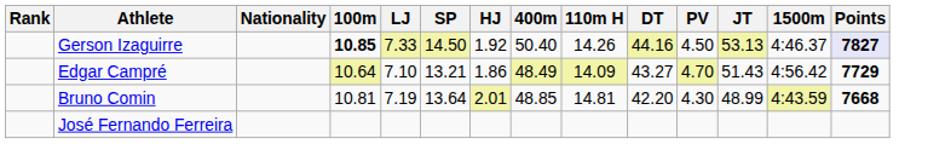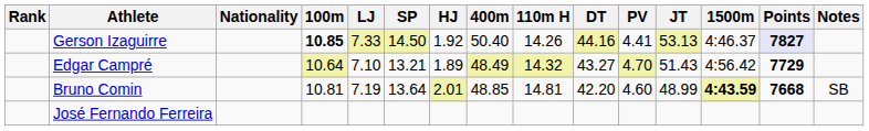+ column: Notes | SB
Gerson Izaguirre | PV: 4.50 -> 4.41
Edgar Campré | HJ: 1.86 -> 1.89
Edgar Campré | 110m H: 14.09 -> 14.32
Bruno Comin | PV: 4.30 -> 4.60
Bruno Comin | 1500m: normal -> bold
